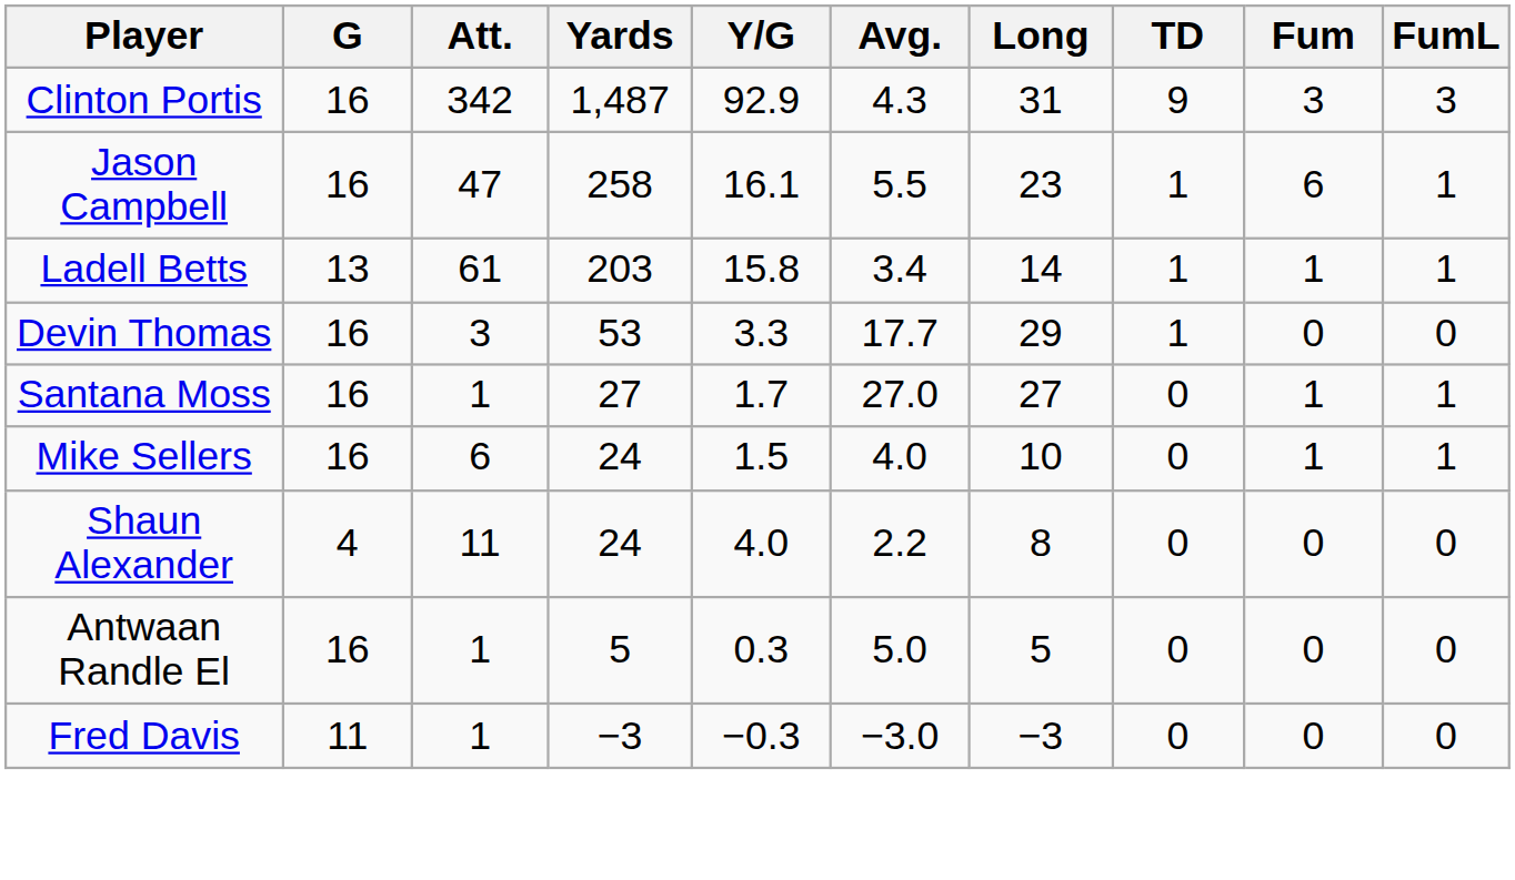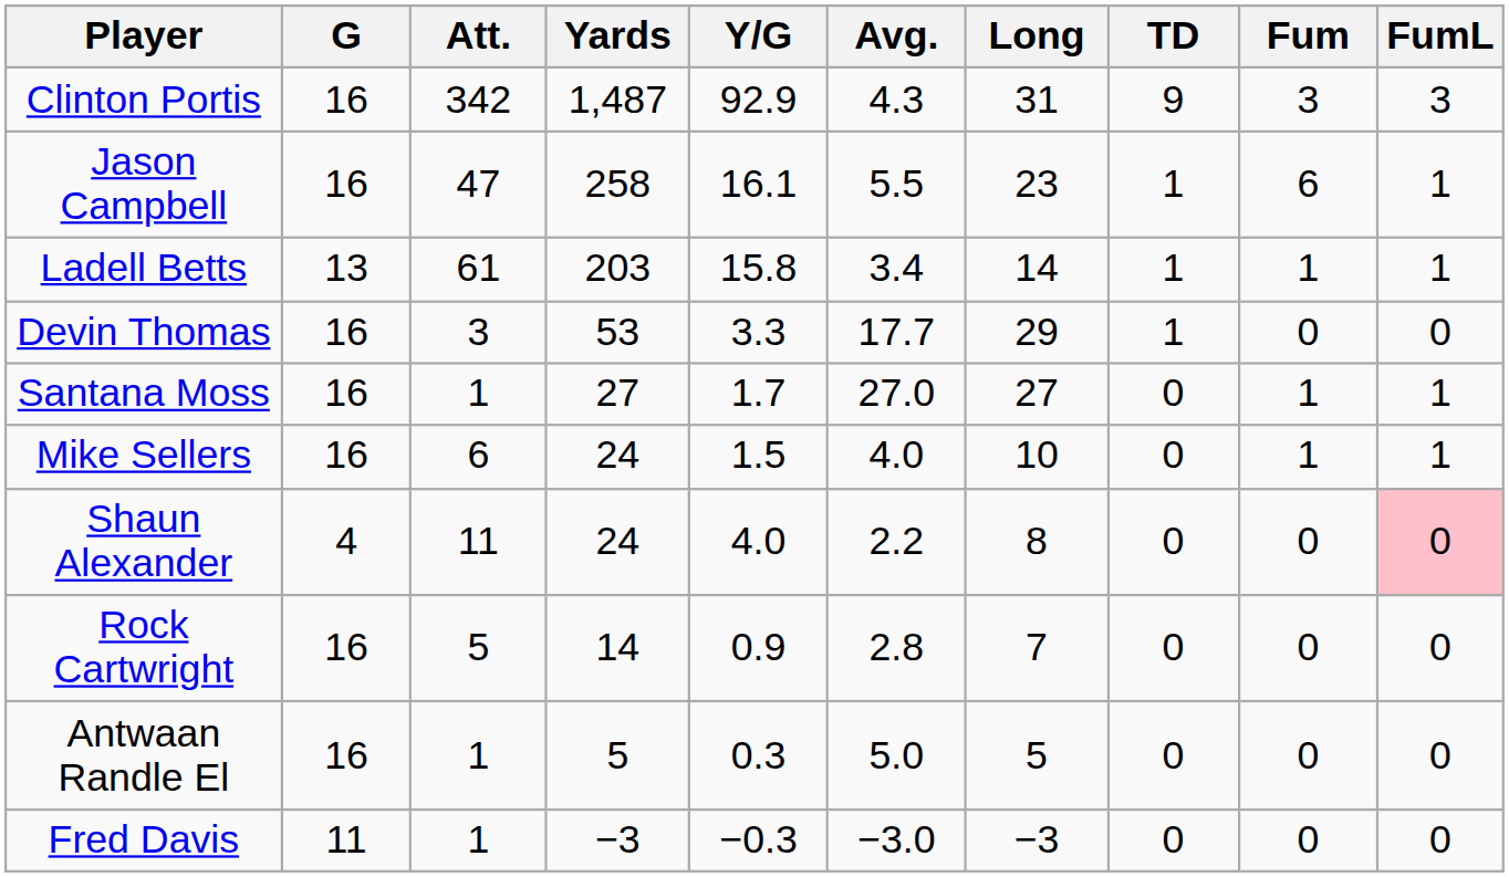Shaun Alexander | FumL: no background -> pink background
+ row: Rock Cartwright | 16 | 5 | 14 | 0.9 | 2.8 | 7 | 0 | 0 | 0
